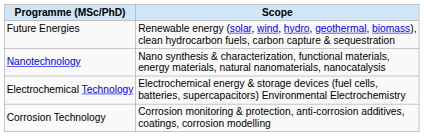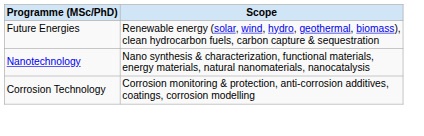- row: Electrochemical Technology | Electrochemical energy & storage devices (fuel cells, batteries, supercapacitors) Environmental Electrochemistry
